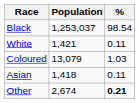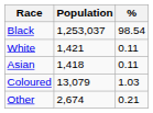rows swapped: Coloured <-> Asian
Other | %: bold -> normal
